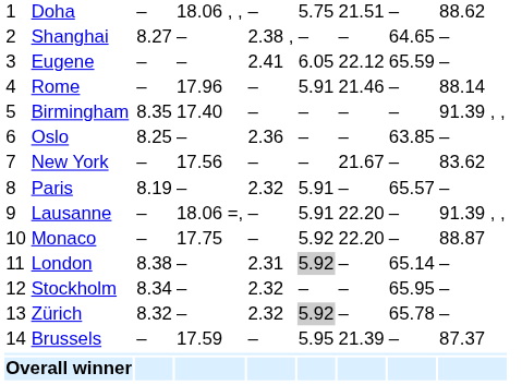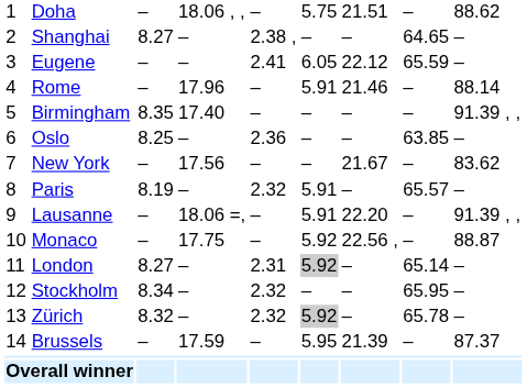Monaco | column 7: 22.20 -> 22.56 ,
London | column 3: 8.38 -> 8.27
